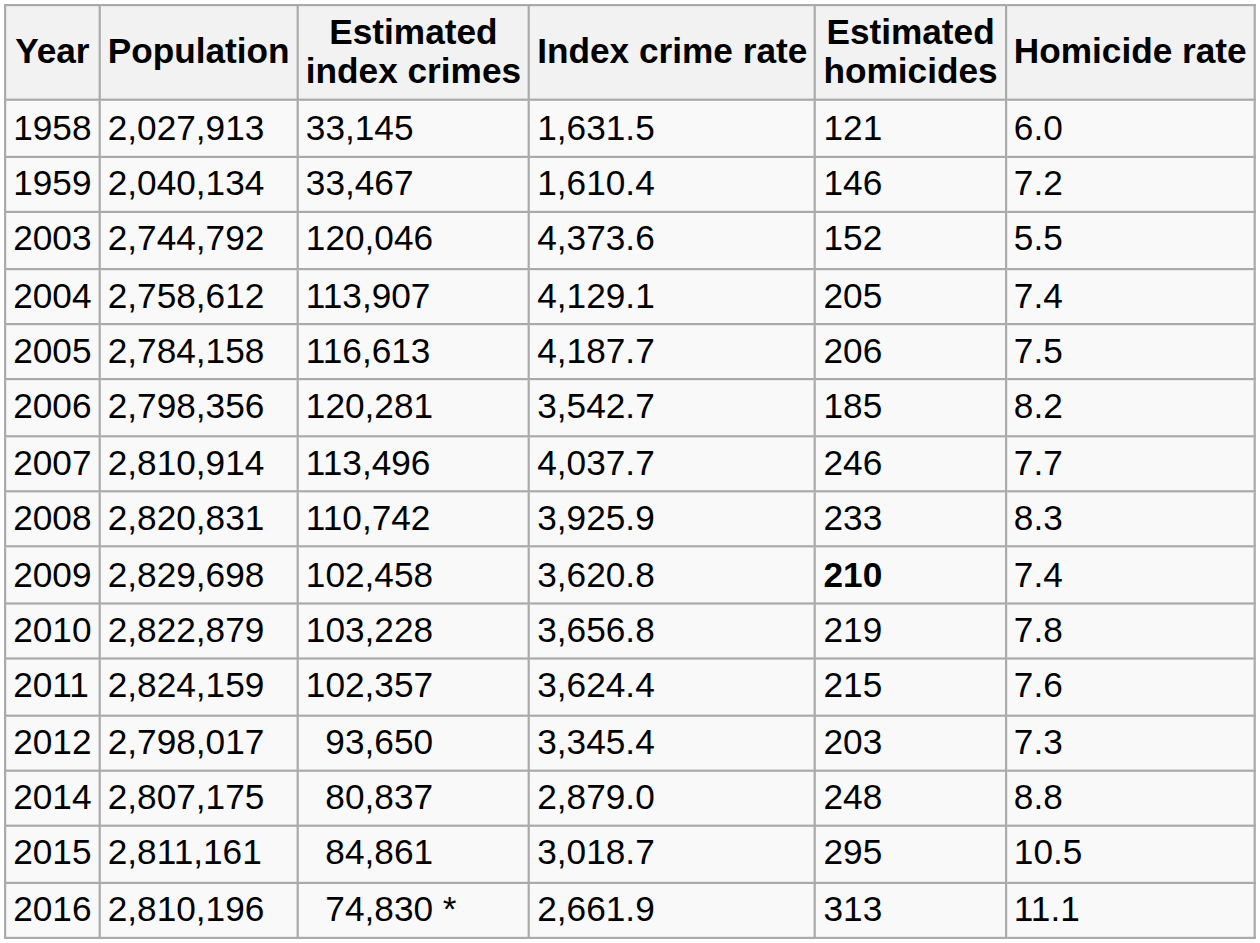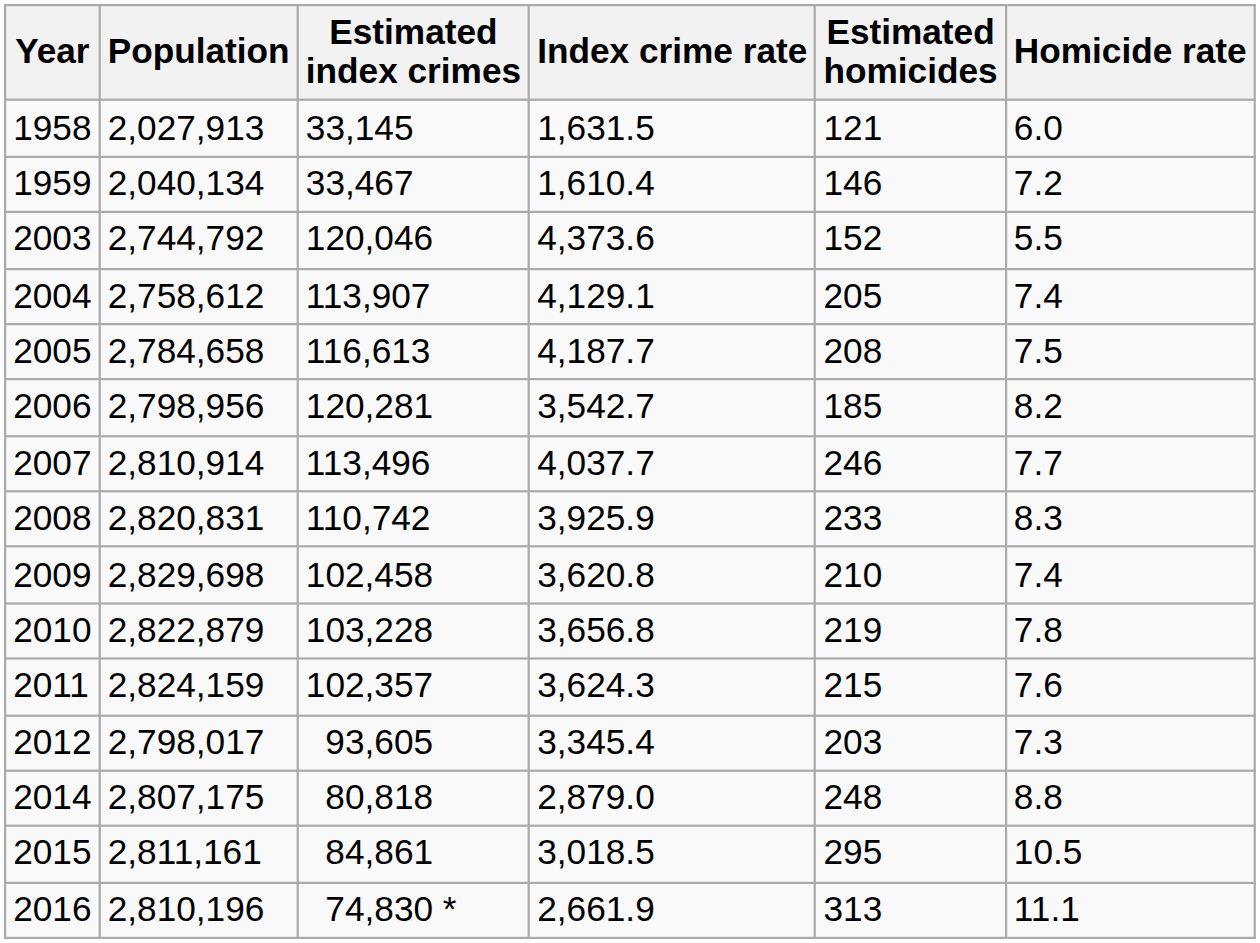2005 | Population: 2,784,158 -> 2,784,658
2005 | Estimated homicides: 206 -> 208
2006 | Population: 2,798,356 -> 2,798,956
2009 | Estimated homicides: bold -> normal
2011 | Index crime rate: 3,624.4 -> 3,624.3
2012 | Estimated index crimes: 93,650 -> 93,605
2014 | Estimated index crimes: 80,837 -> 80,818
2015 | Index crime rate: 3,018.7 -> 3,018.5
